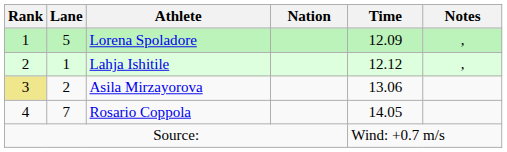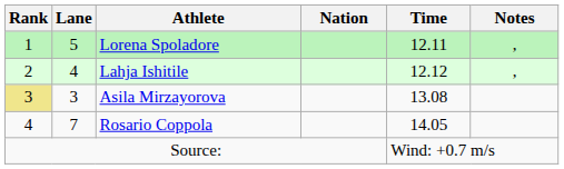Lorena Spoladore | Time: 12.09 -> 12.11
Lahja Ishitile | Lane: 1 -> 4
Asila Mirzayorova | Lane: 2 -> 3
Asila Mirzayorova | Time: 13.06 -> 13.08
